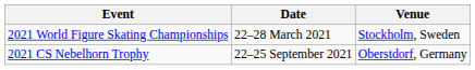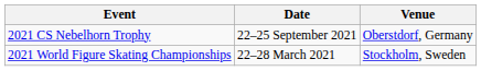rows swapped: 2021 World Figure Skating Championships <-> 2021 CS Nebelhorn Trophy
